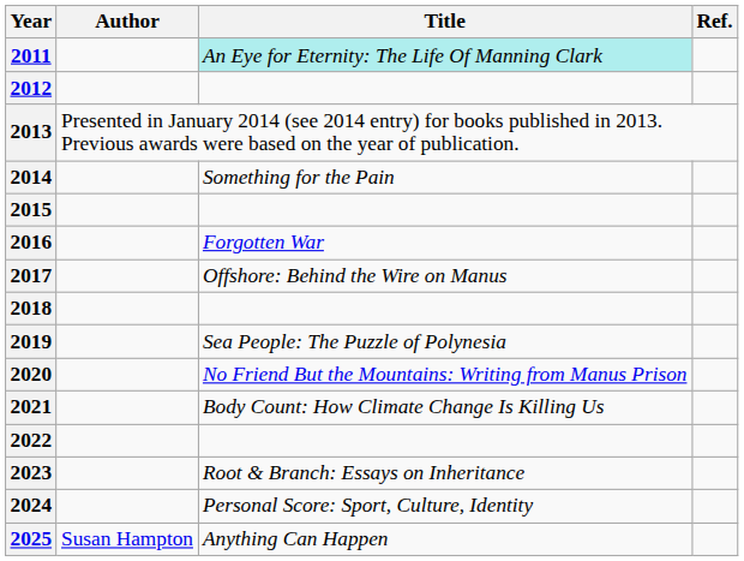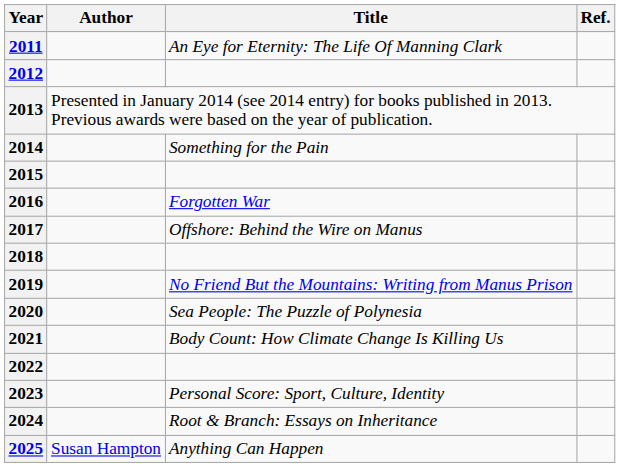2011 | Title: paleturquoise background -> no background
2019 | Title: Sea People: The Puzzle of Polynesia -> No Friend But the Mountains: Writing from Manus Prison
2020 | Title: No Friend But the Mountains: Writing from Manus Prison -> Sea People: The Puzzle of Polynesia
2023 | Title: Root & Branch: Essays on Inheritance -> Personal Score: Sport, Culture, Identity
2024 | Title: Personal Score: Sport, Culture, Identity -> Root & Branch: Essays on Inheritance
